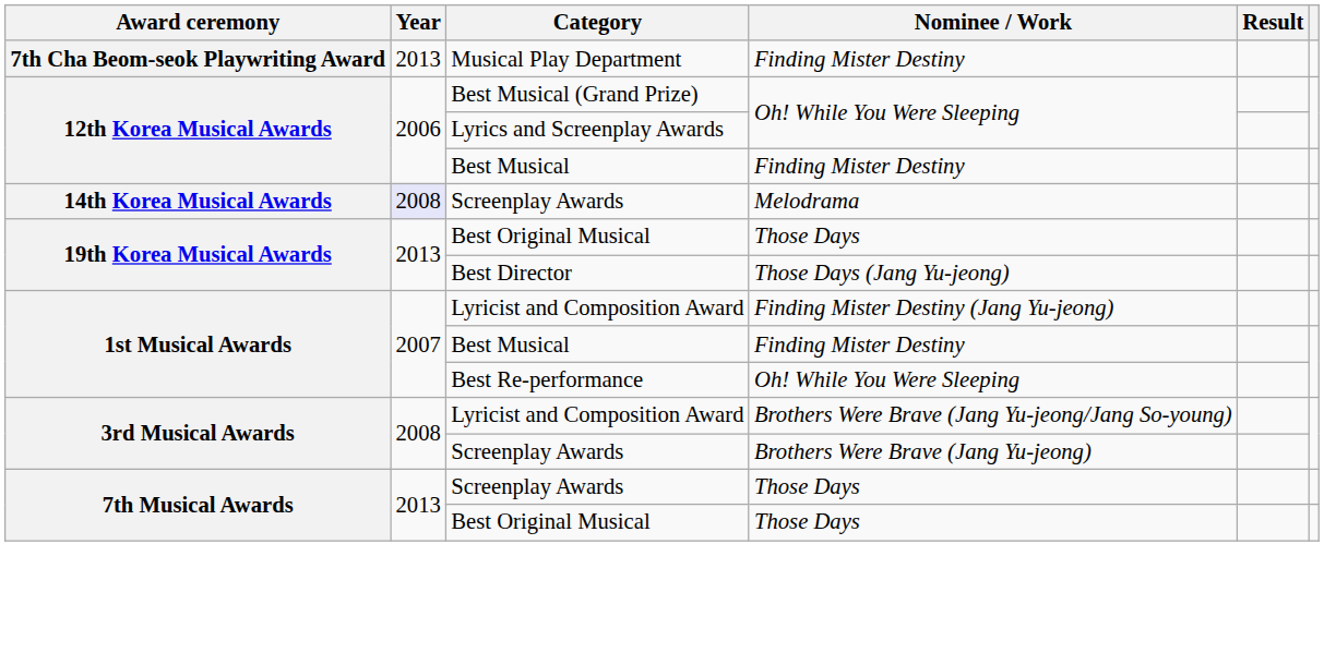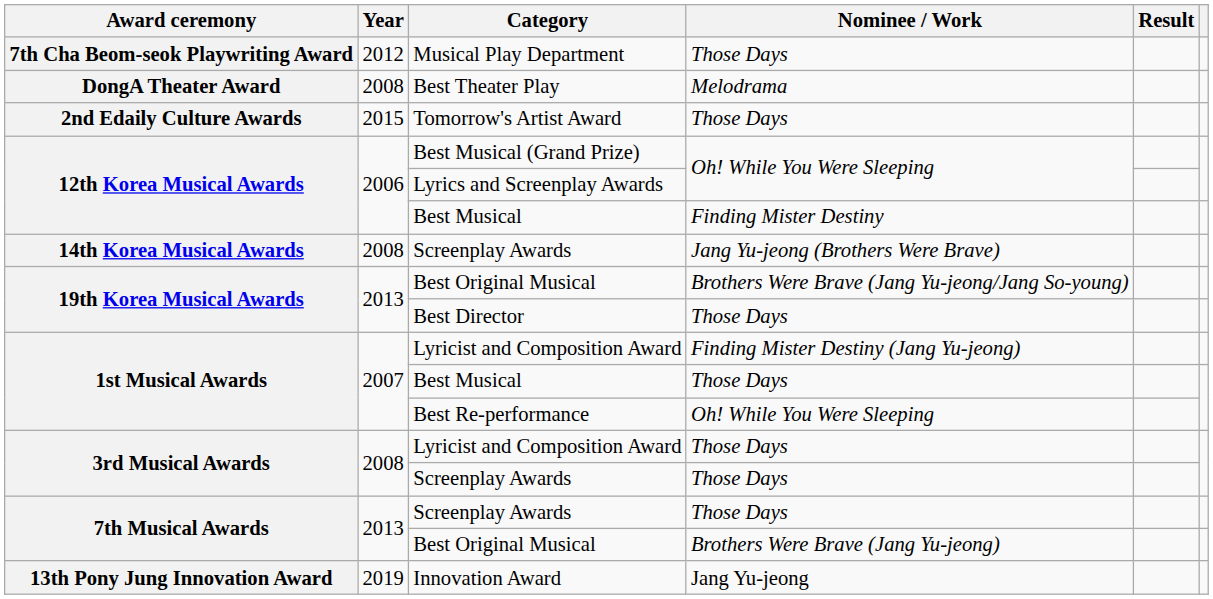Musical Play Department | Year: 2013 -> 2012
Musical Play Department | Nominee / Work: Finding Mister Destiny -> Those Days
+ row: DongA Theater Award | 2008 | Best Theater Play | Melodrama
+ row: 2nd Edaily Culture Awards | 2015 | Tomorrow's Artist Award | Those Days
14th Korea Musical Awards / Screenplay Awards | Year: lavender background -> no background
14th Korea Musical Awards / Screenplay Awards | Nominee / Work: Melodrama -> Jang Yu-jeong (Brothers Were Brave)
19th Korea Musical Awards / Best Original Musical | Nominee / Work: Those Days -> Brothers Were Brave (Jang Yu-jeong/Jang So-young)
Best Director | Nominee / Work: Those Days (Jang Yu-jeong) -> Those Days
1st Musical Awards / Best Musical | Nominee / Work: Finding Mister Destiny -> Those Days
3rd Musical Awards / Lyricist and Composition Award | Nominee / Work: Brothers Were Brave (Jang Yu-jeong/Jang So-young) -> Those Days
3rd Musical Awards / Screenplay Awards | Nominee / Work: Brothers Were Brave (Jang Yu-jeong) -> Those Days
7th Musical Awards / Best Original Musical | Nominee / Work: Those Days -> Brothers Were Brave (Jang Yu-jeong)
+ row: 13th Pony Jung Innovation Award | 2019 | Innovation Award | Jang Yu-jeong
